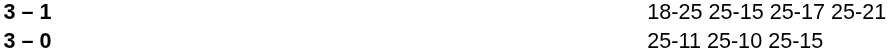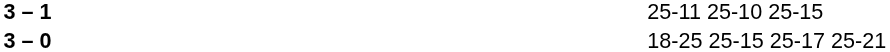3 – 1 | column 4: 18-25 25-15 25-17 25-21 -> 25-11 25-10 25-15
3 – 0 | column 4: 25-11 25-10 25-15 -> 18-25 25-15 25-17 25-21
